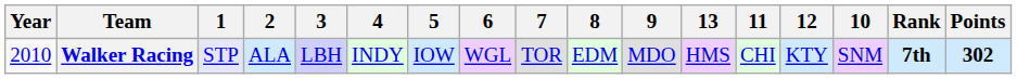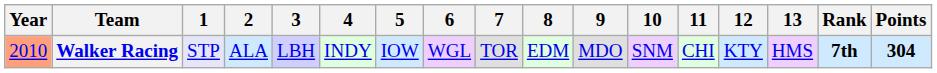columns swapped: 10 <-> 13
Walker Racing | Year: no background -> lightsalmon background
Walker Racing | Points: 302 -> 304
